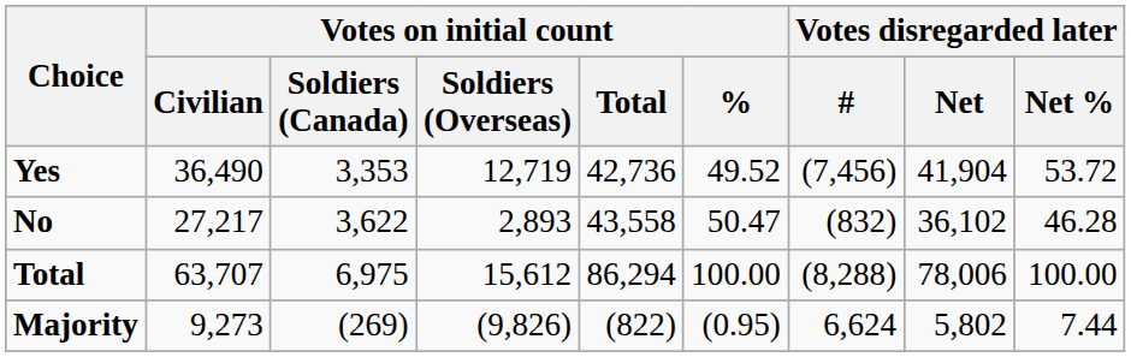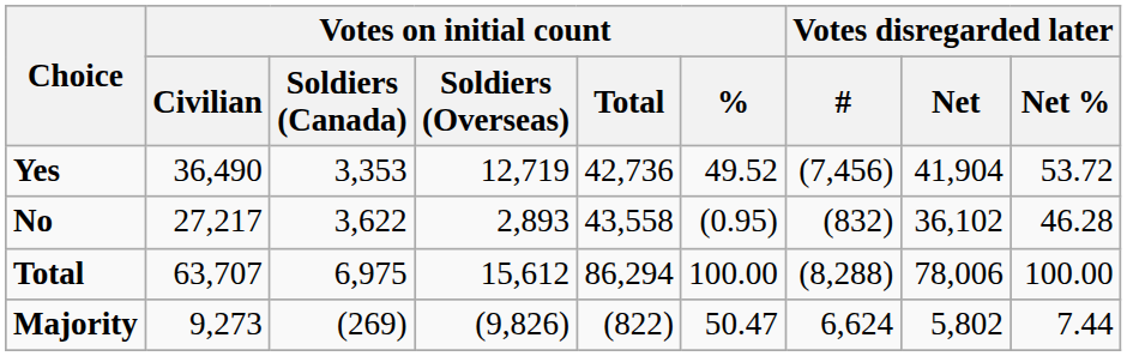No | Votes on initial count / %: 50.47 -> (0.95)
Majority | Votes on initial count / %: (0.95) -> 50.47
